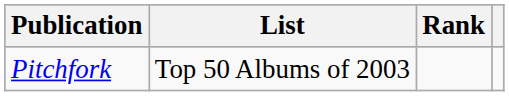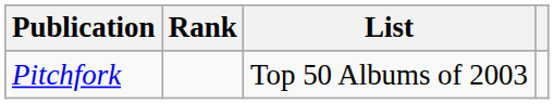columns swapped: List <-> Rank
